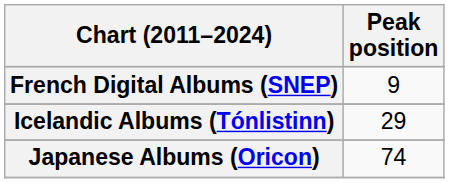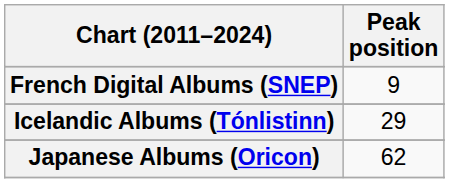Japanese Albums (Oricon) | Peak position: 74 -> 62
